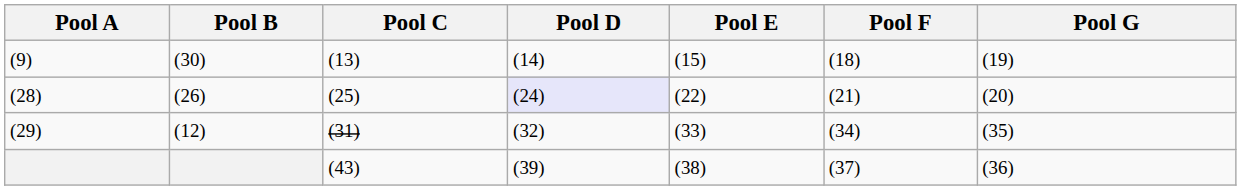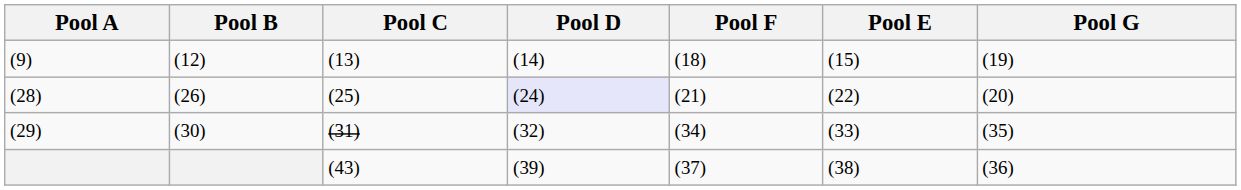columns swapped: Pool E <-> Pool F
(9) | Pool B: (30) -> (12)
(29) | Pool B: (12) -> (30)
